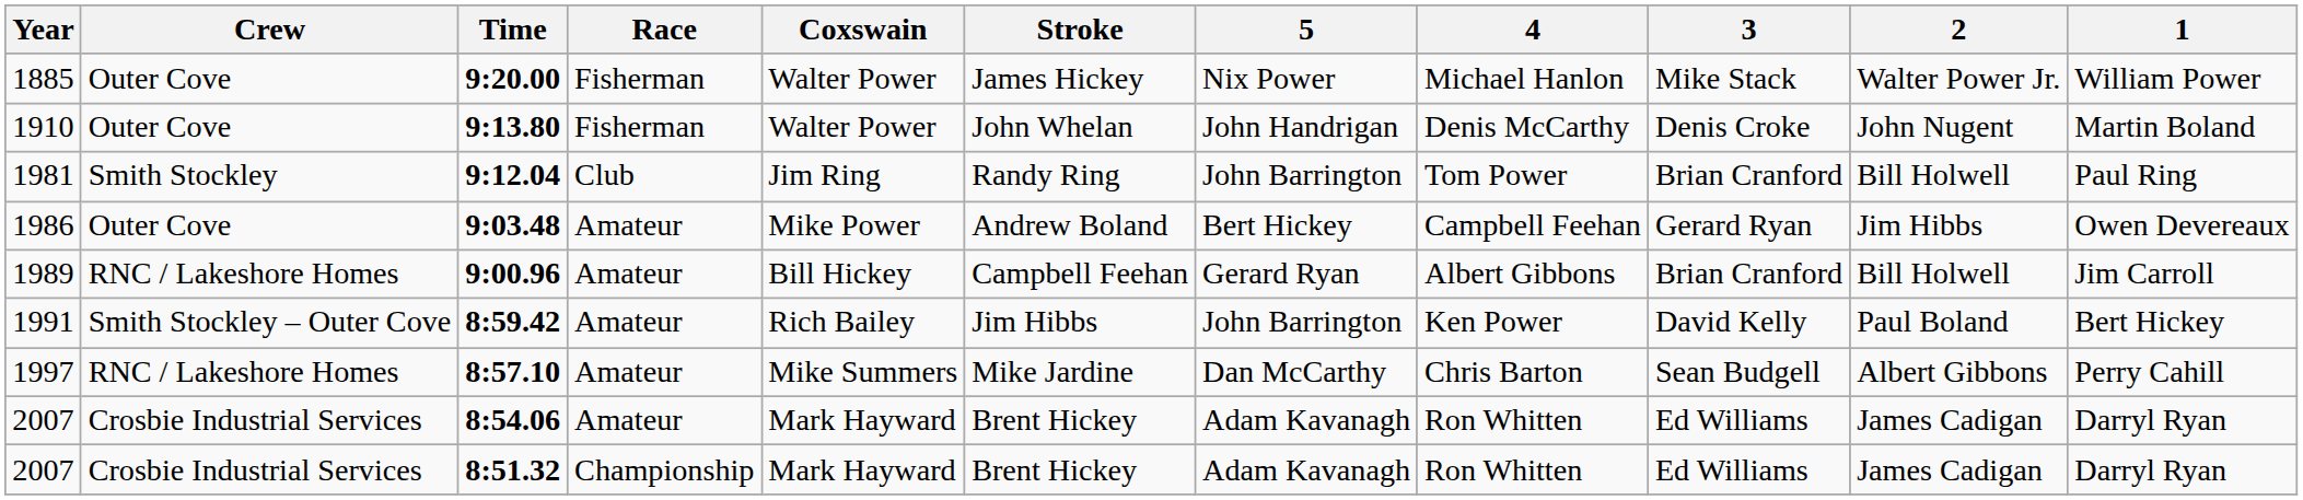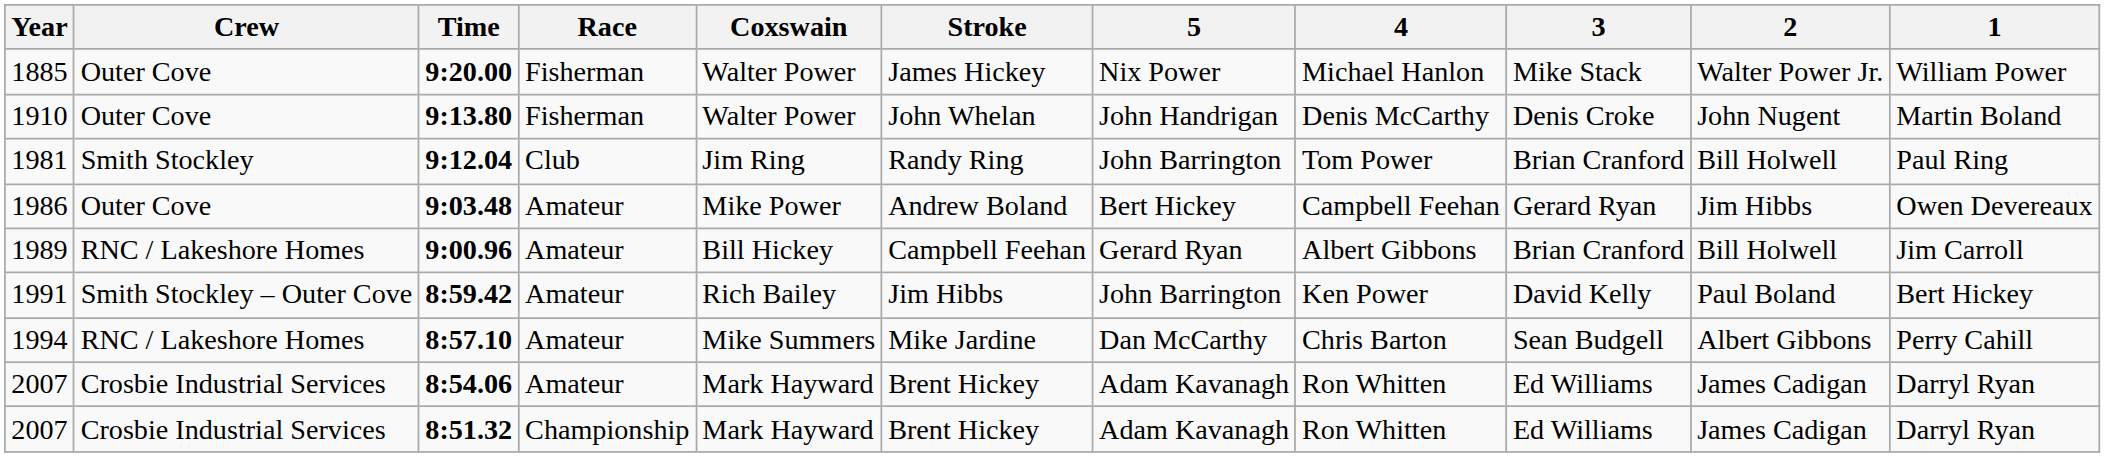8:57.10 | Year: 1997 -> 1994
